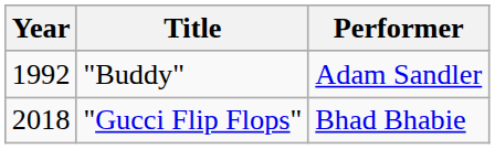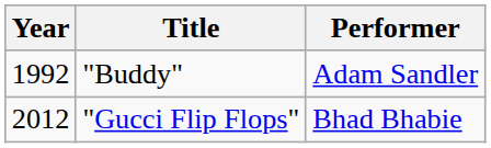"Gucci Flip Flops" | Year: 2018 -> 2012
